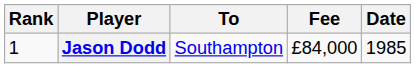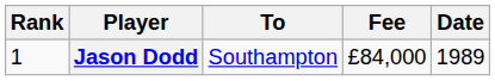Jason Dodd | Date: 1985 -> 1989
